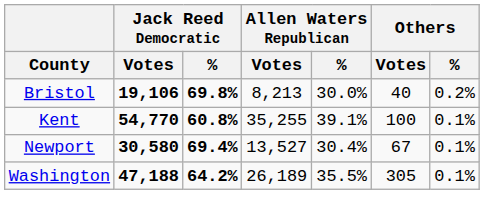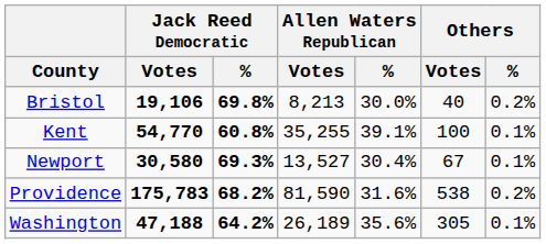Newport | Jack Reed Democratic / %: 69.4% -> 69.3%
+ row: Providence | 175,783 | 68.2% | 81,590 | 31.6% | 538 | 0.2%
Washington | Allen Waters Republican / %: 35.5% -> 35.6%
